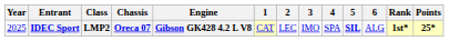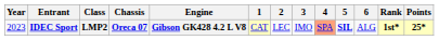IDEC Sport | Year: 2025 -> 2023
IDEC Sport | 4: no background -> lightsalmon background
